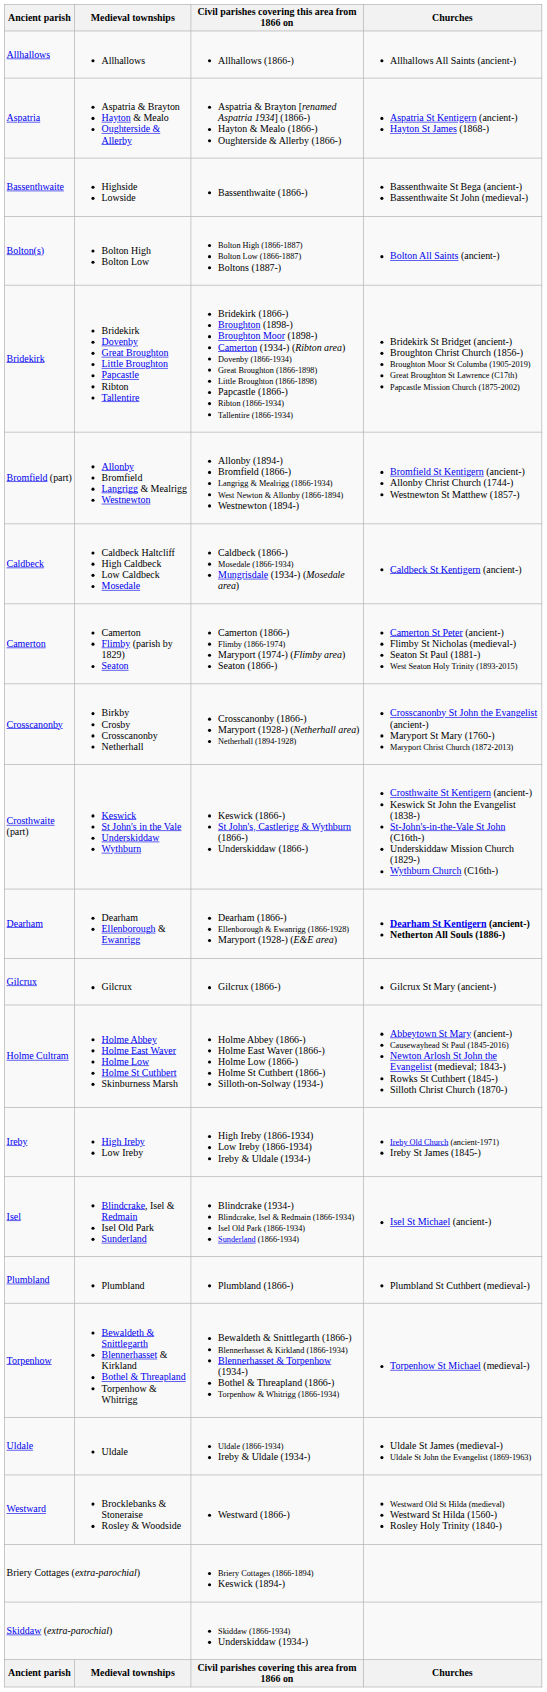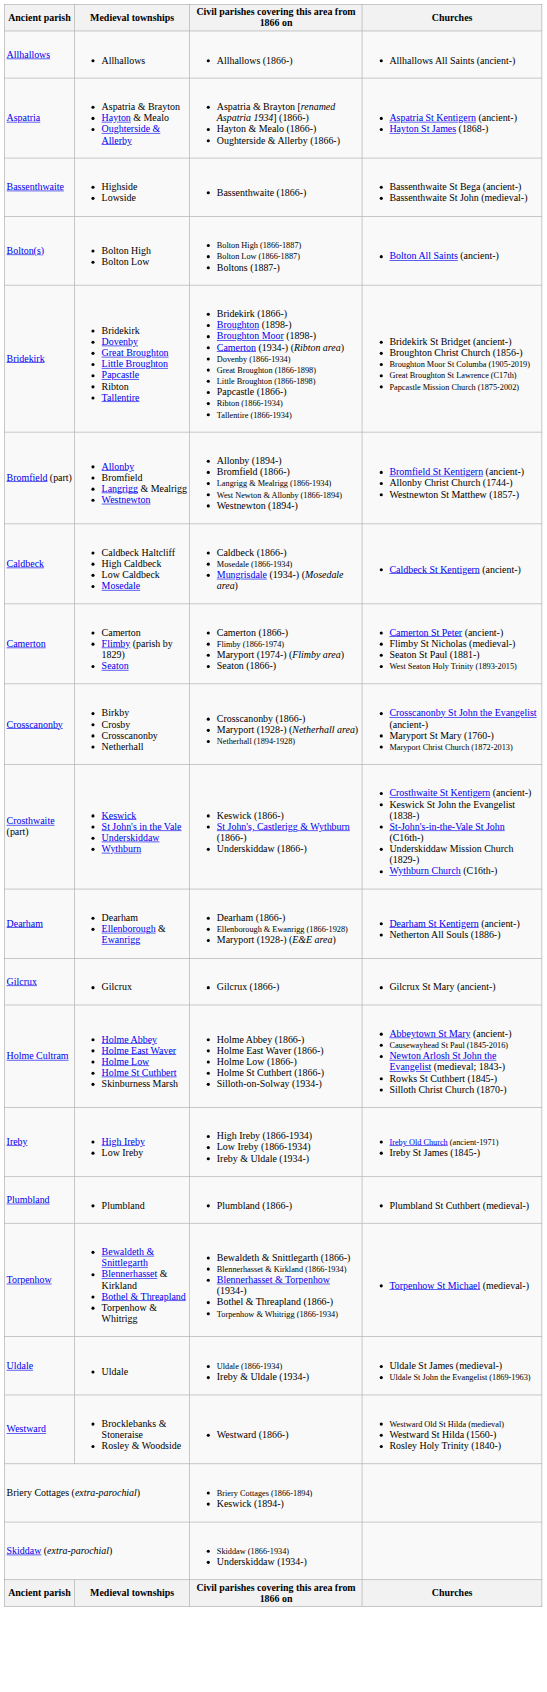Dearham | Churches: bold -> normal
- row: Isel | Blindcrake, Isel & Redmain Isel Old Park Sunderland | Blindcrake (1934-) Blindcrake, Isel & Redmain (1866-1934) Isel Old Park (1866-1934) Sunderland (1866-1934) | Isel St Michael (ancient-)
